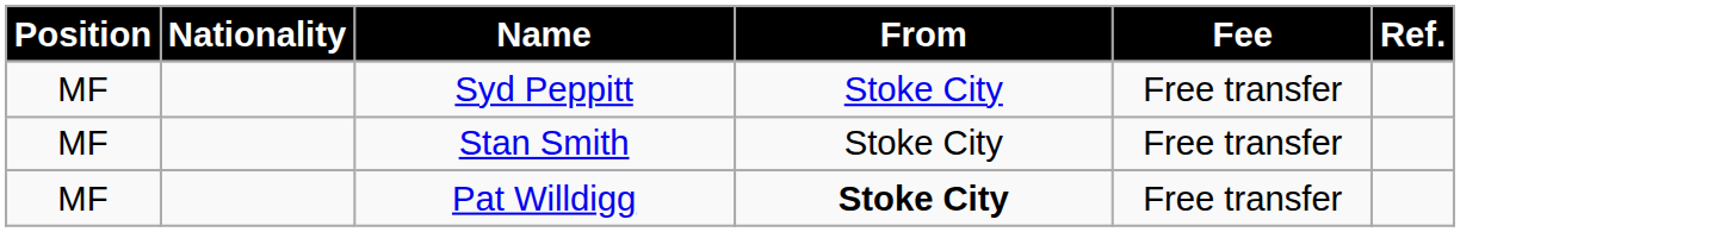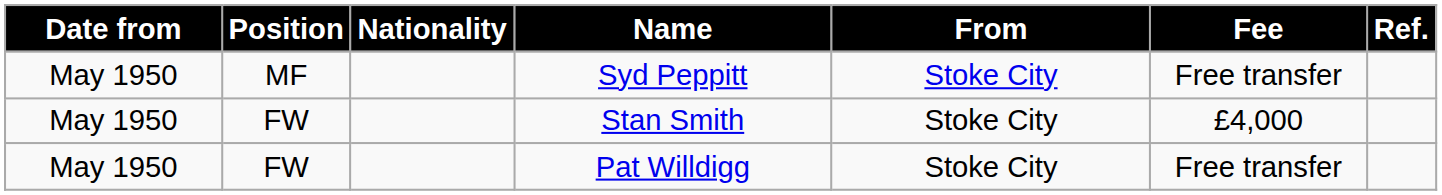+ column: Date from | May 1950 | May 1950 | May 1950
Stan Smith | Position: MF -> FW
Stan Smith | Fee: Free transfer -> £4,000
Pat Willdigg | Position: MF -> FW
Pat Willdigg | From: bold -> normal
